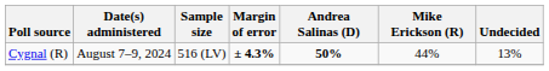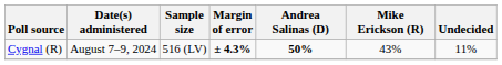Cygnal (R) | Mike Erickson (R): 44% -> 43%
Cygnal (R) | Undecided: 13% -> 11%
